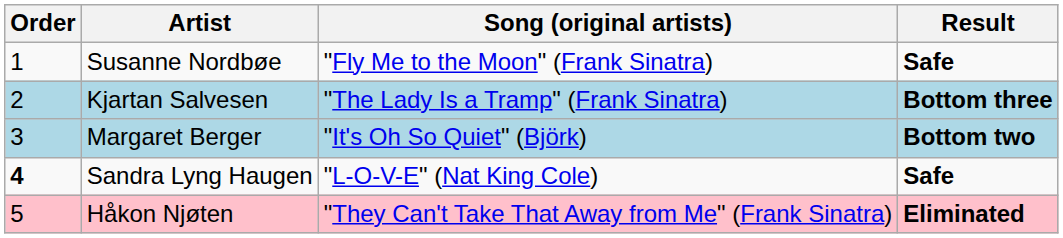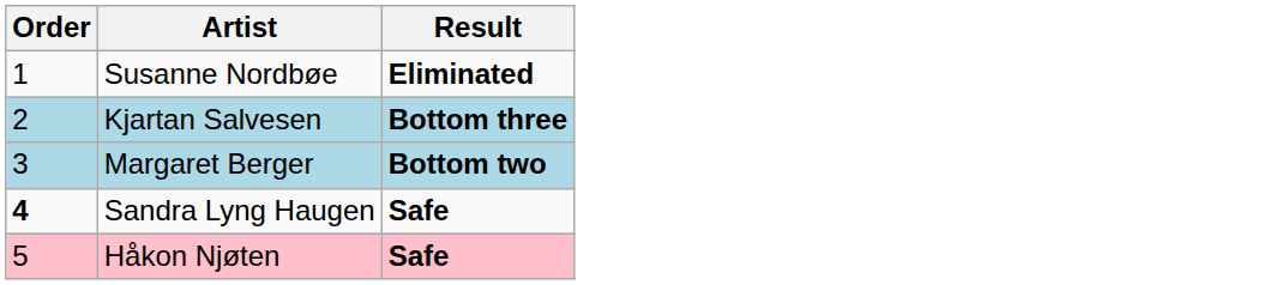- column: Song (original artists) | "Fly Me to the Moon" (Frank Sinatra) | "The Lady Is a Tramp" (Frank Sinatra) | "It's Oh So Quiet" (Björk) | "L-O-V-E" (Nat King Cole) | "They Can't Take That Away from Me" (Frank Sinatra)
Susanne Nordbøe | Result: Safe -> Eliminated
Håkon Njøten | Result: Eliminated -> Safe
